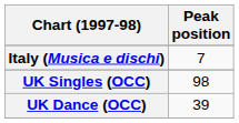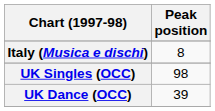Italy (Musica e dischi) | Peak position: 7 -> 8
